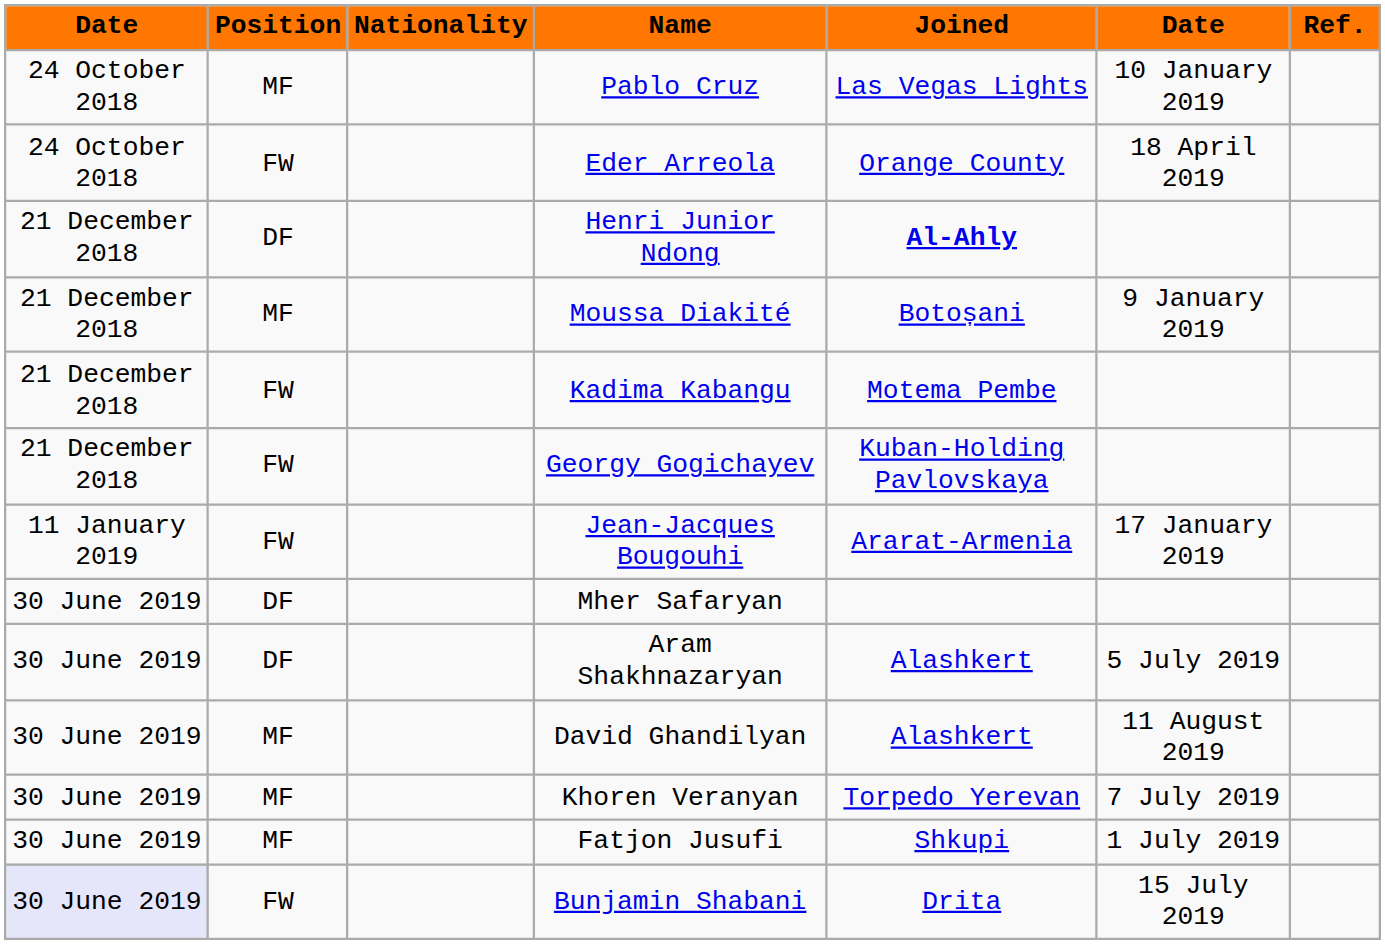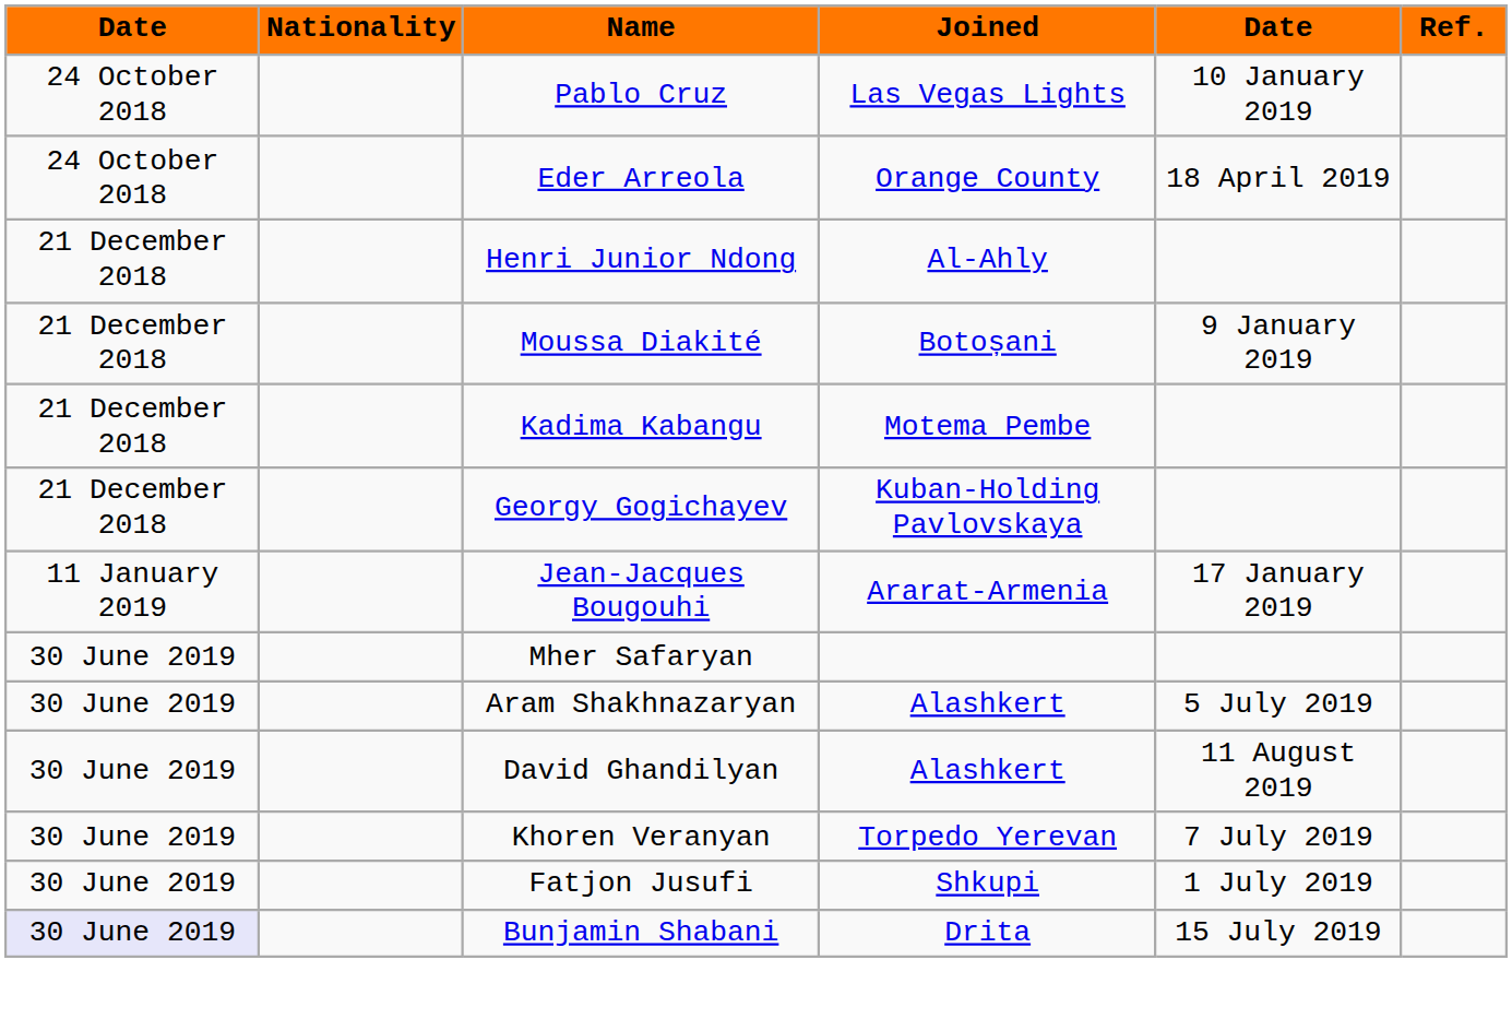- column: Position | MF | FW | DF | MF | FW | FW | FW | DF | DF | MF | MF | MF | FW
Henri Junior Ndong | Joined: bold -> normal
